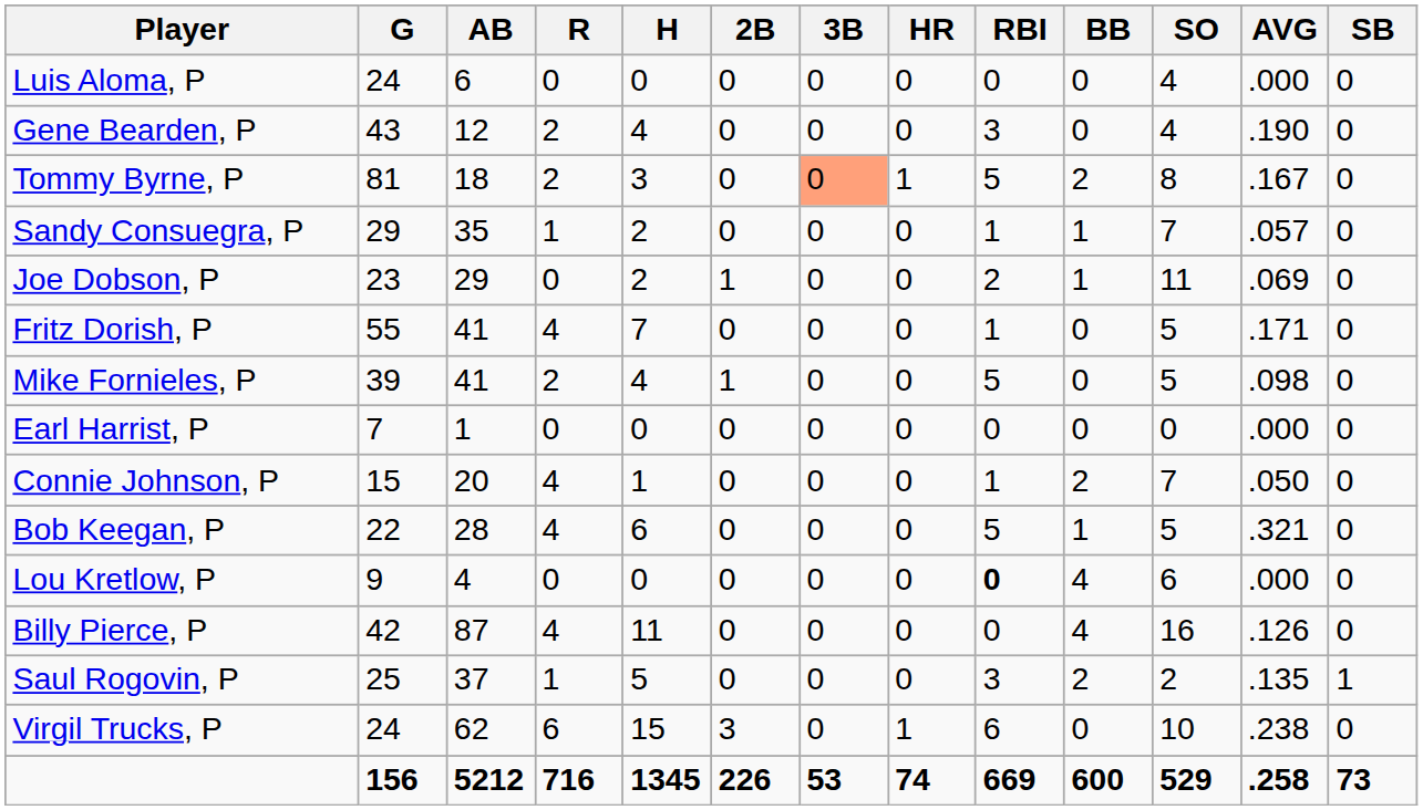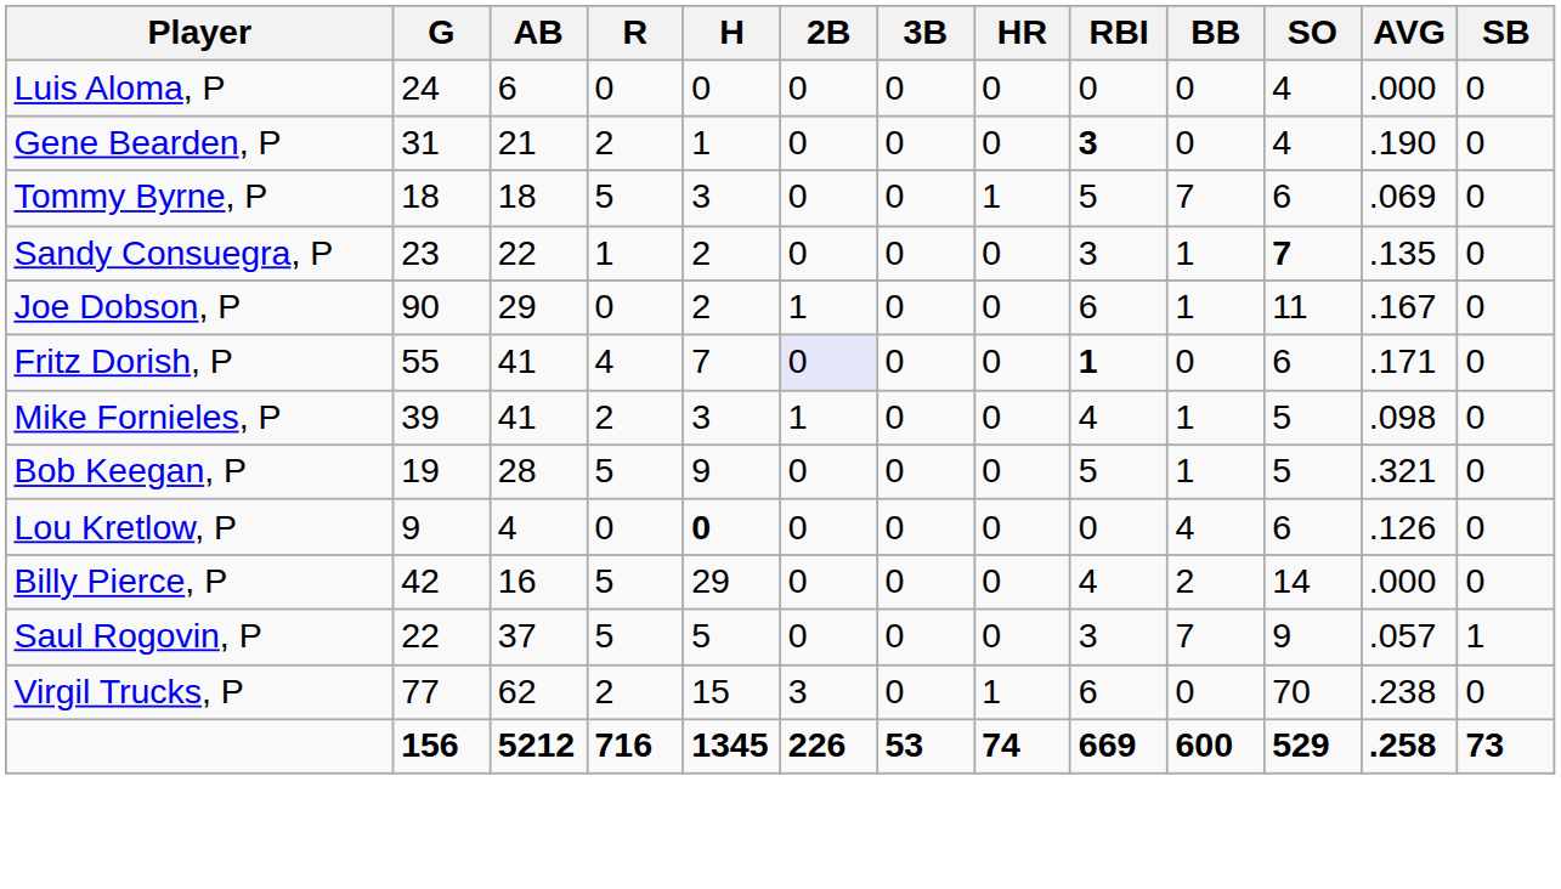Gene Bearden, P | G: 43 -> 31
Gene Bearden, P | AB: 12 -> 21
Gene Bearden, P | H: 4 -> 1
Gene Bearden, P | RBI: normal -> bold
Tommy Byrne, P | G: 81 -> 18
Tommy Byrne, P | R: 2 -> 5
Tommy Byrne, P | 3B: lightsalmon background -> no background
Tommy Byrne, P | BB: 2 -> 7
Tommy Byrne, P | SO: 8 -> 6
Tommy Byrne, P | AVG: .167 -> .069
Sandy Consuegra, P | G: 29 -> 23
Sandy Consuegra, P | AB: 35 -> 22
Sandy Consuegra, P | RBI: 1 -> 3
Sandy Consuegra, P | SO: normal -> bold
Sandy Consuegra, P | AVG: .057 -> .135
Joe Dobson, P | G: 23 -> 90
Joe Dobson, P | RBI: 2 -> 6
Joe Dobson, P | AVG: .069 -> .167
Fritz Dorish, P | 2B: no background -> lavender background
Fritz Dorish, P | RBI: normal -> bold
Fritz Dorish, P | SO: 5 -> 6
Mike Fornieles, P | H: 4 -> 3
Mike Fornieles, P | RBI: 5 -> 4
Mike Fornieles, P | BB: 0 -> 1
- row: Earl Harrist, P | 7 | 1 | 0 | 0 | 0 | 0 | 0 | 0 | 0 | 0 | .000 | 0
- row: Connie Johnson, P | 15 | 20 | 4 | 1 | 0 | 0 | 0 | 1 | 2 | 7 | .050 | 0
Bob Keegan, P | G: 22 -> 19
Bob Keegan, P | R: 4 -> 5
Bob Keegan, P | H: 6 -> 9
Lou Kretlow, P | H: normal -> bold
Lou Kretlow, P | RBI: bold -> normal
Lou Kretlow, P | AVG: .000 -> .126
Billy Pierce, P | AB: 87 -> 16
Billy Pierce, P | R: 4 -> 5
Billy Pierce, P | H: 11 -> 29
Billy Pierce, P | RBI: 0 -> 4
Billy Pierce, P | BB: 4 -> 2
Billy Pierce, P | SO: 16 -> 14
Billy Pierce, P | AVG: .126 -> .000
Saul Rogovin, P | G: 25 -> 22
Saul Rogovin, P | R: 1 -> 5
Saul Rogovin, P | BB: 2 -> 7
Saul Rogovin, P | SO: 2 -> 9
Saul Rogovin, P | AVG: .135 -> .057
Virgil Trucks, P | G: 24 -> 77
Virgil Trucks, P | R: 6 -> 2
Virgil Trucks, P | SO: 10 -> 70
